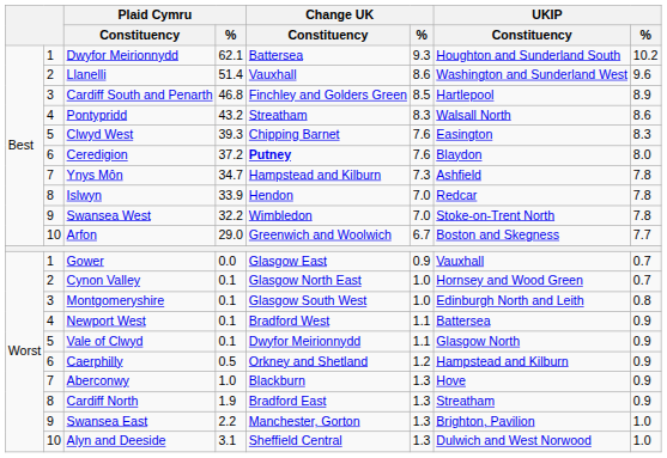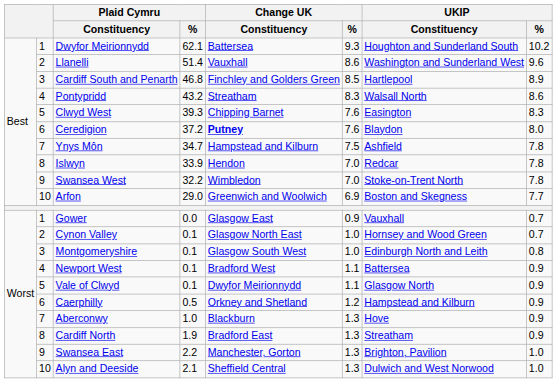Ynys Môn | Change UK / %: 7.3 -> 7.5
Arfon | Change UK / %: 6.7 -> 6.9
Alyn and Deeside | Plaid Cymru / %: 3.1 -> 2.1
